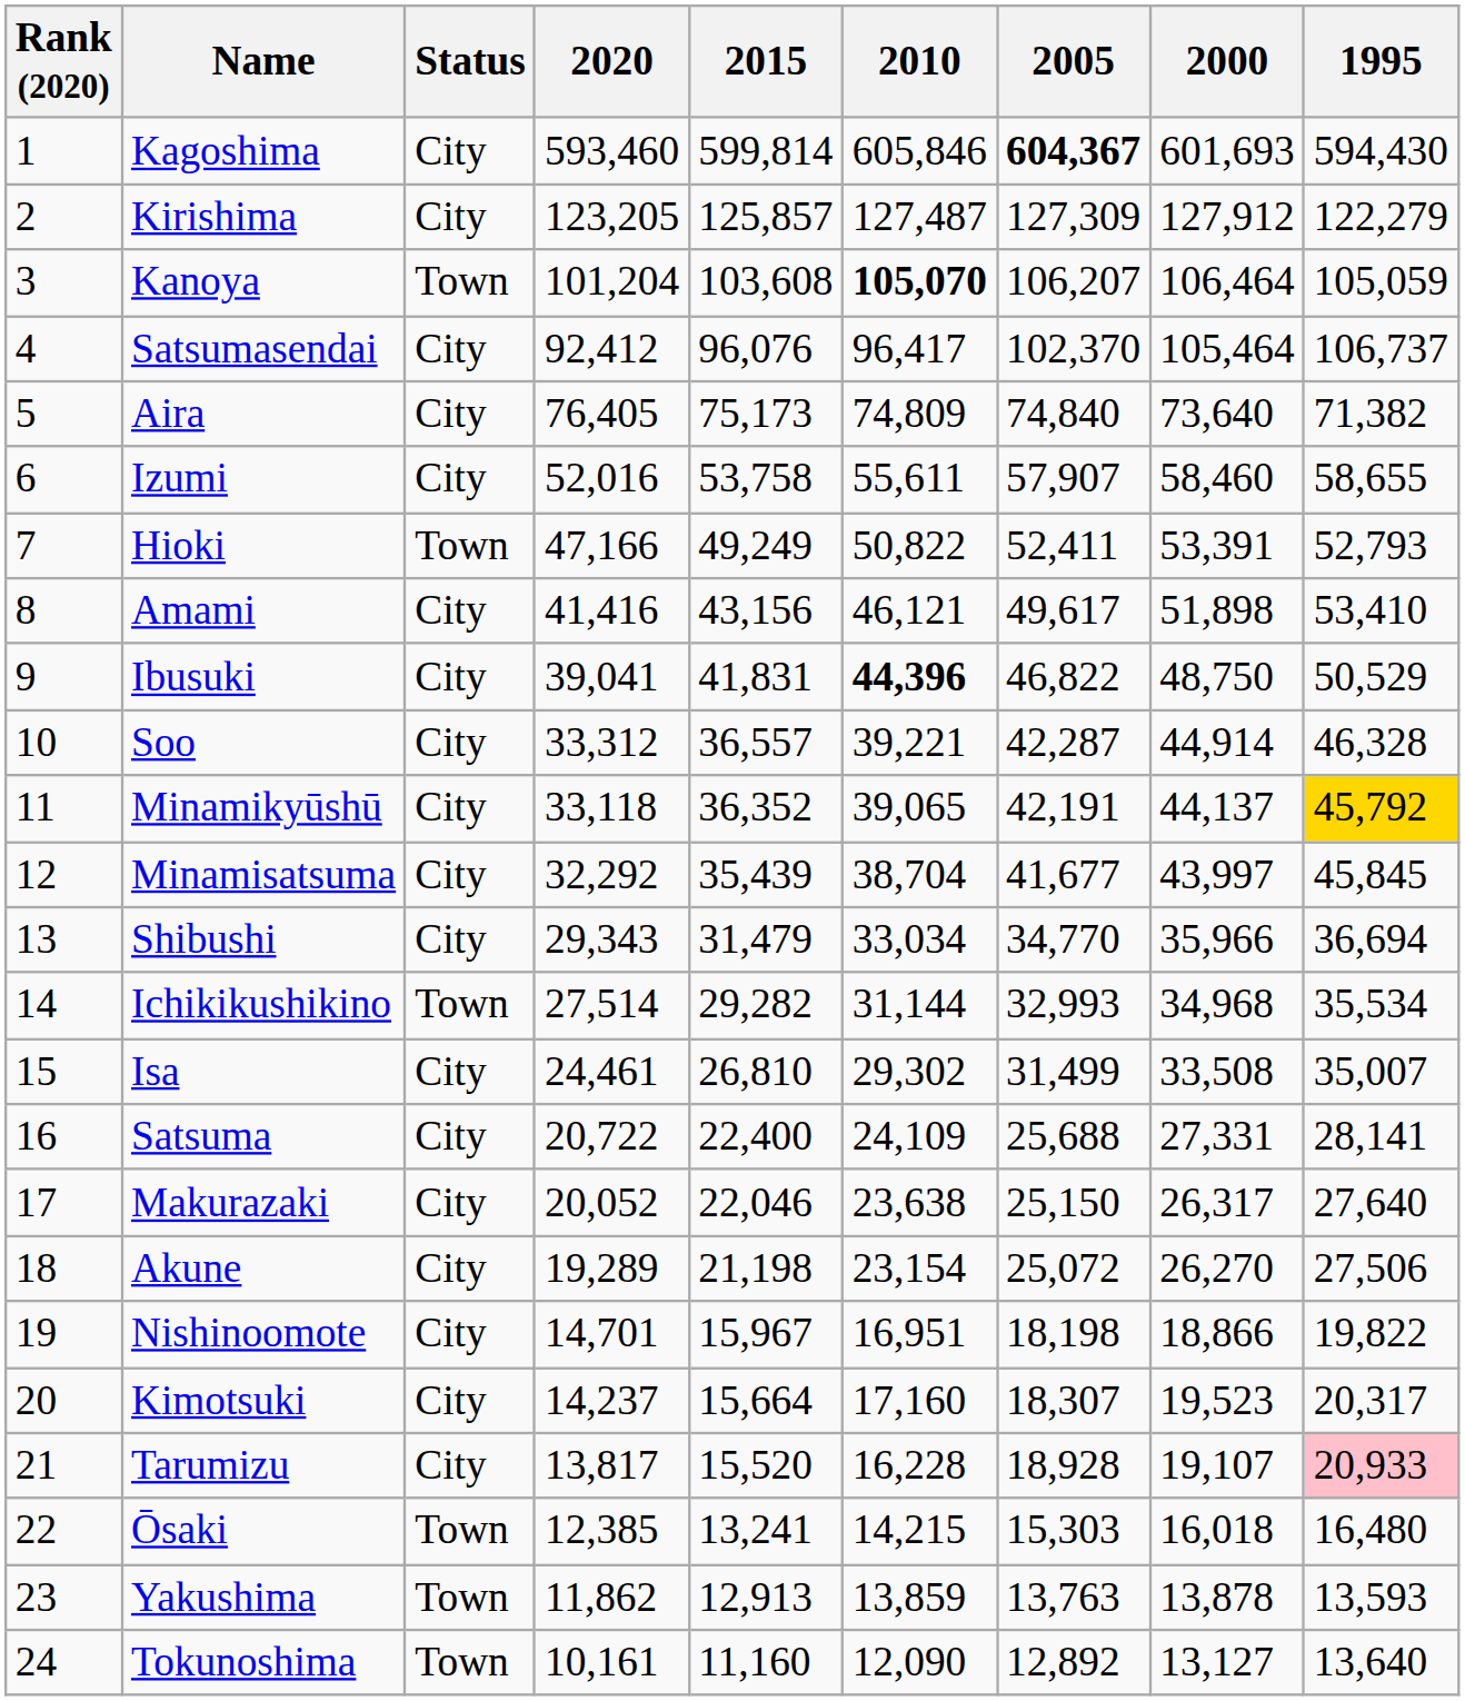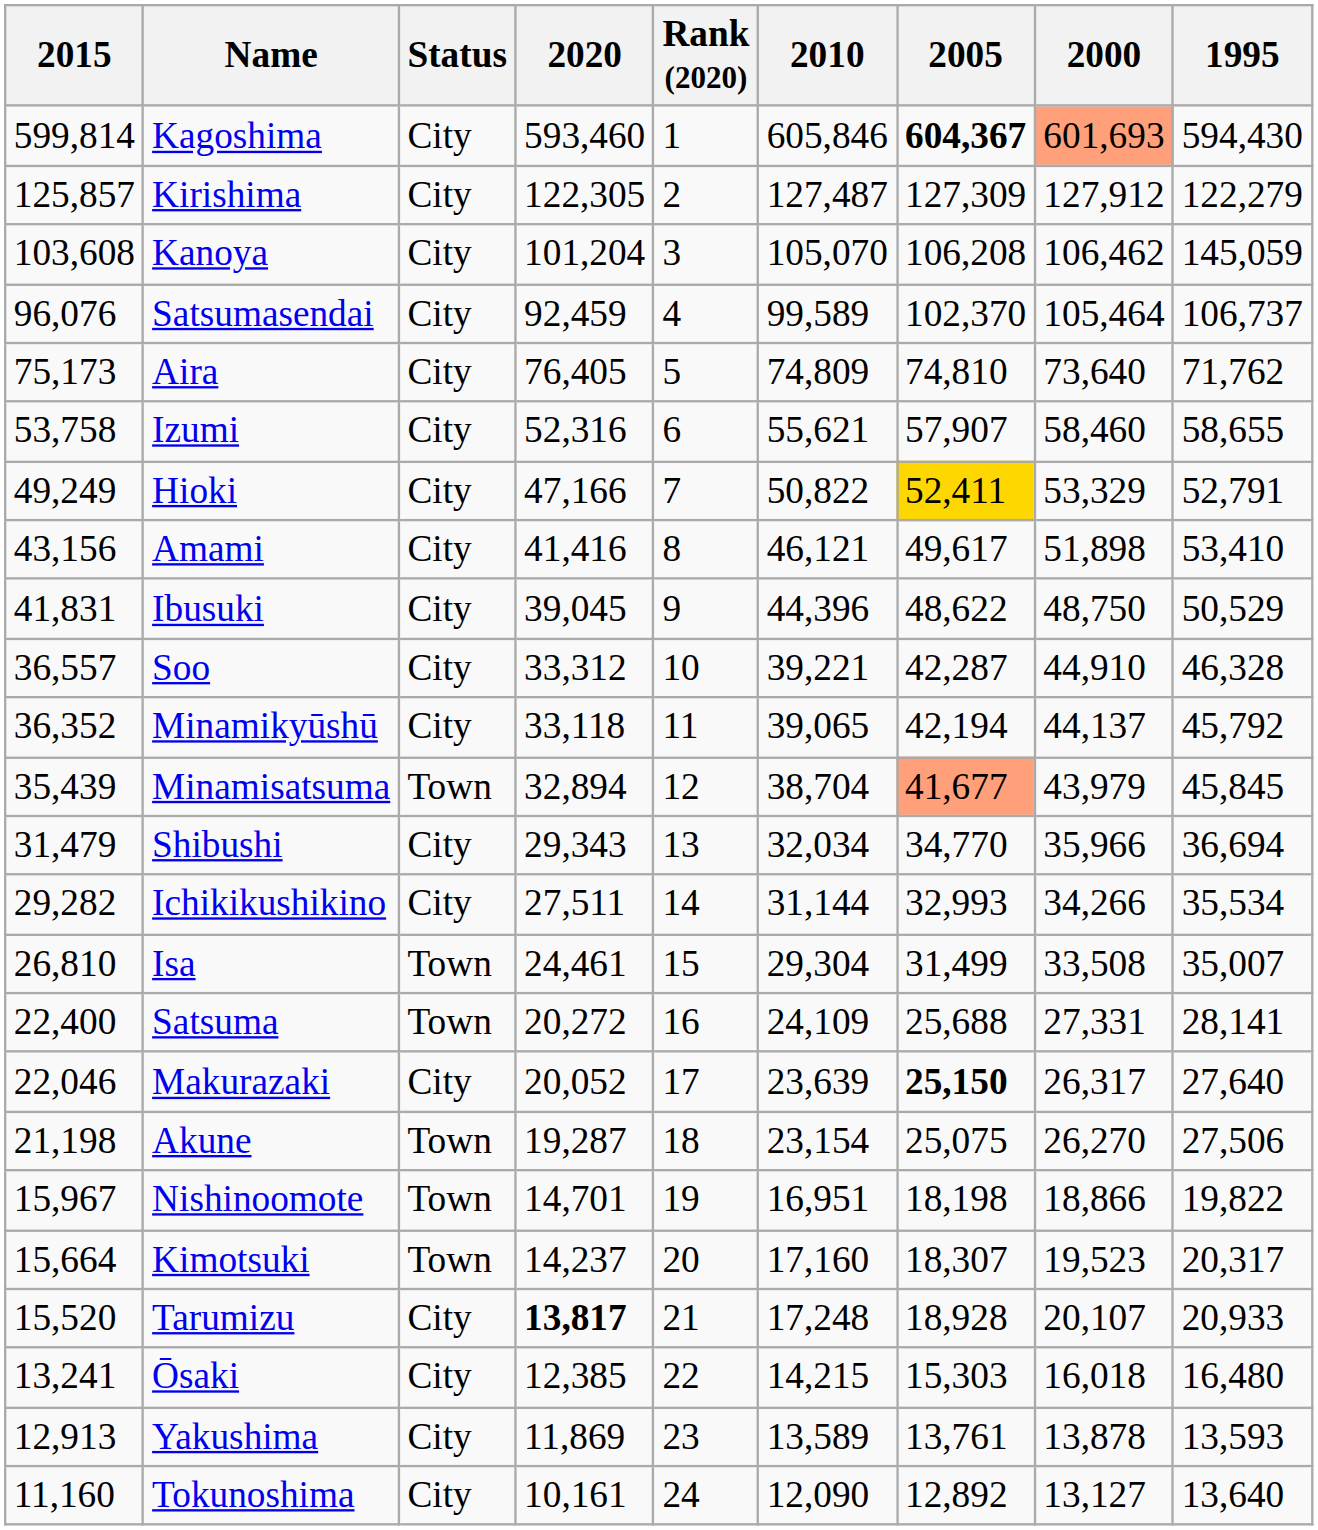columns swapped: Rank (2020) <-> 2015
Kagoshima | 2000: no background -> lightsalmon background
Kirishima | 2020: 123,205 -> 122,305
Kanoya | Status: Town -> City
Kanoya | 2010: bold -> normal
Kanoya | 2005: 106,207 -> 106,208
Kanoya | 2000: 106,464 -> 106,462
Kanoya | 1995: 105,059 -> 145,059
Satsumasendai | 2020: 92,412 -> 92,459
Satsumasendai | 2010: 96,417 -> 99,589
Aira | 2005: 74,840 -> 74,810
Aira | 1995: 71,382 -> 71,762
Izumi | 2020: 52,016 -> 52,316
Izumi | 2010: 55,611 -> 55,621
Hioki | Status: Town -> City
Hioki | 2005: no background -> gold background
Hioki | 2000: 53,391 -> 53,329
Hioki | 1995: 52,793 -> 52,791
Ibusuki | 2020: 39,041 -> 39,045
Ibusuki | 2010: bold -> normal
Ibusuki | 2005: 46,822 -> 48,622
Soo | 2000: 44,914 -> 44,910
Minamikyūshū | 2005: 42,191 -> 42,194
Minamikyūshū | 1995: gold background -> no background
Minamisatsuma | Status: City -> Town
Minamisatsuma | 2020: 32,292 -> 32,894
Minamisatsuma | 2005: no background -> lightsalmon background
Minamisatsuma | 2000: 43,997 -> 43,979
Shibushi | 2010: 33,034 -> 32,034
Ichikikushikino | Status: Town -> City
Ichikikushikino | 2020: 27,514 -> 27,511
Ichikikushikino | 2000: 34,968 -> 34,266
Isa | Status: City -> Town
Isa | 2010: 29,302 -> 29,304
Satsuma | Status: City -> Town
Satsuma | 2020: 20,722 -> 20,272
Makurazaki | 2010: 23,638 -> 23,639
Makurazaki | 2005: normal -> bold
Akune | Status: City -> Town
Akune | 2020: 19,289 -> 19,287
Akune | 2005: 25,072 -> 25,075
Nishinoomote | Status: City -> Town
Kimotsuki | Status: City -> Town
Tarumizu | 2020: normal -> bold
Tarumizu | 2010: 16,228 -> 17,248
Tarumizu | 2000: 19,107 -> 20,107
Tarumizu | 1995: pink background -> no background
Ōsaki | Status: Town -> City
Yakushima | Status: Town -> City
Yakushima | 2020: 11,862 -> 11,869
Yakushima | 2010: 13,859 -> 13,589
Yakushima | 2005: 13,763 -> 13,761
Tokunoshima | Status: Town -> City
